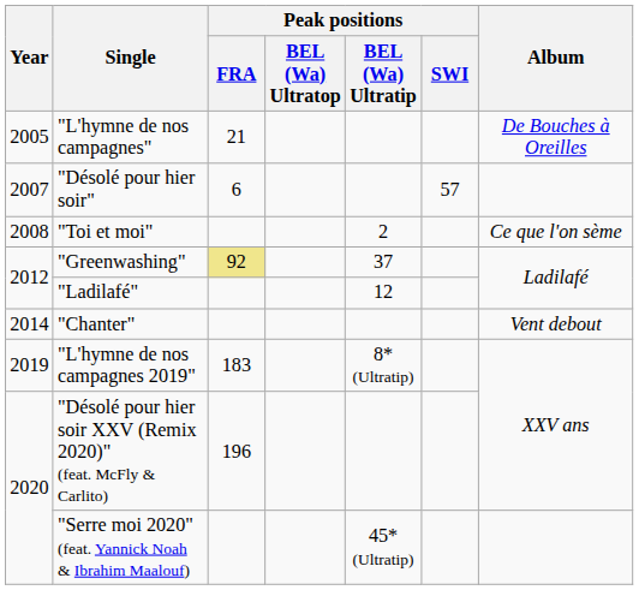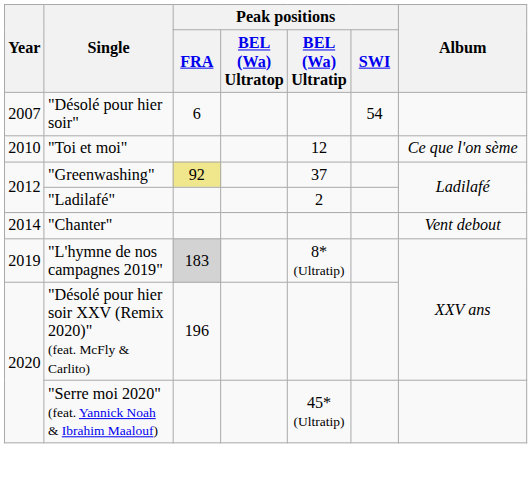- row: 2005 | "L'hymne de nos campagnes" | 21 | De Bouches à Oreilles
"Désolé pour hier soir" | Peak positions / SWI: 57 -> 54
"Toi et moi" | Year: 2008 -> 2010
"Toi et moi" | Peak positions / BEL (Wa) Ultratip: 2 -> 12
"Ladilafé" | Peak positions / BEL (Wa) Ultratip: 12 -> 2
"L'hymne de nos campagnes 2019" | Peak positions / FRA: no background -> lightgrey background
